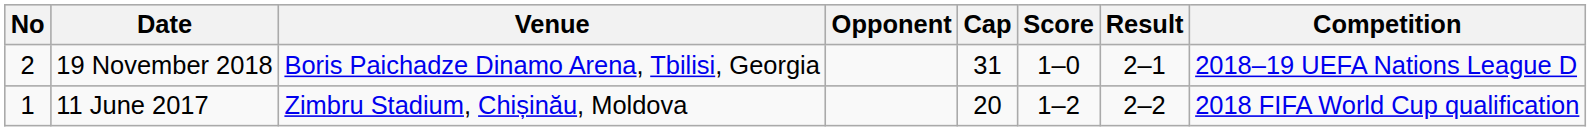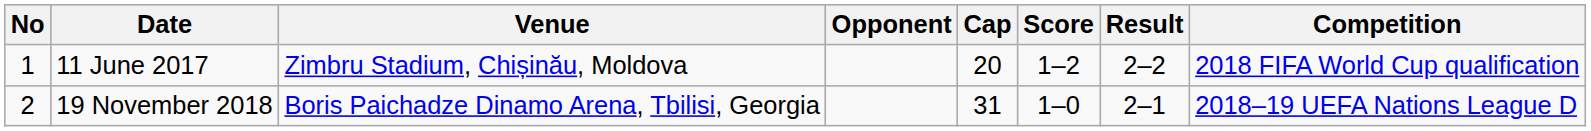rows swapped: 11 June 2017 <-> 19 November 2018
